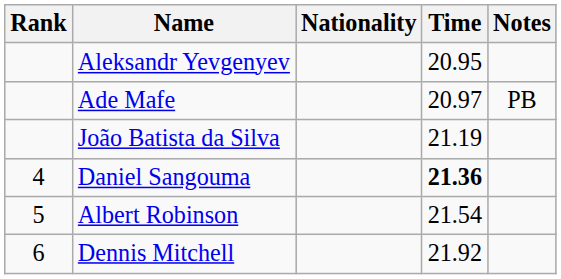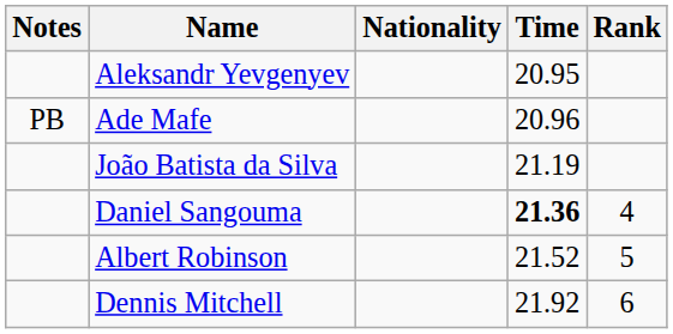columns swapped: Rank <-> Notes
Ade Mafe | Time: 20.97 -> 20.96
Albert Robinson | Time: 21.54 -> 21.52
